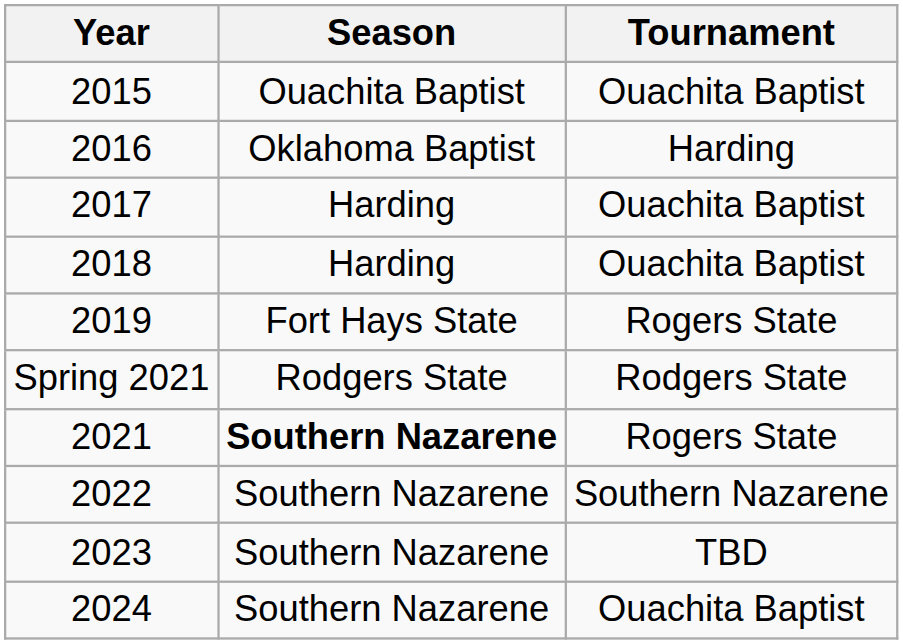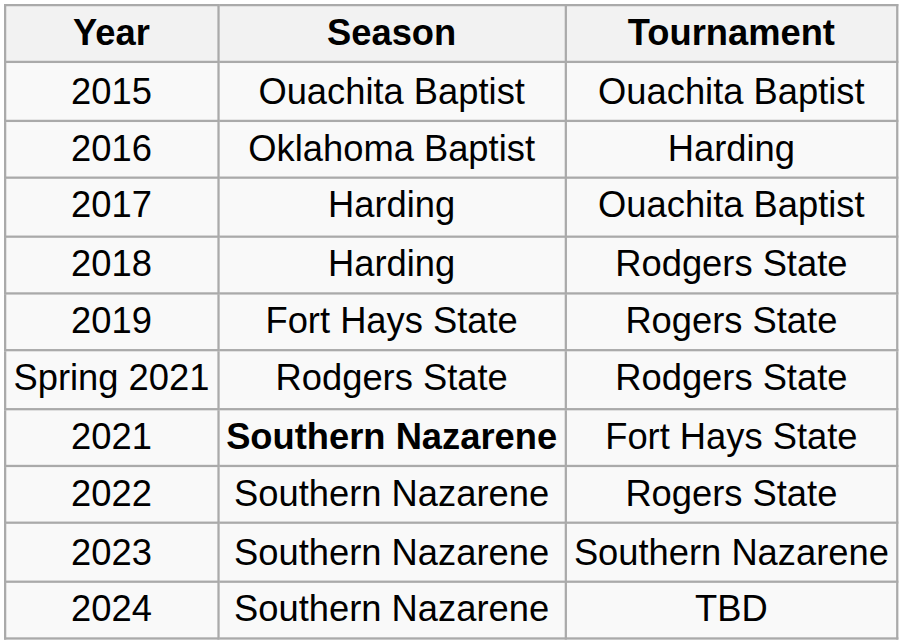2018 | Tournament: Ouachita Baptist -> Rodgers State
2021 | Tournament: Rogers State -> Fort Hays State
2022 | Tournament: Southern Nazarene -> Rogers State
2023 | Tournament: TBD -> Southern Nazarene
2024 | Tournament: Ouachita Baptist -> TBD
